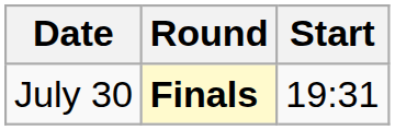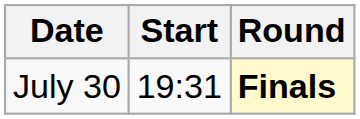columns swapped: Start <-> Round
